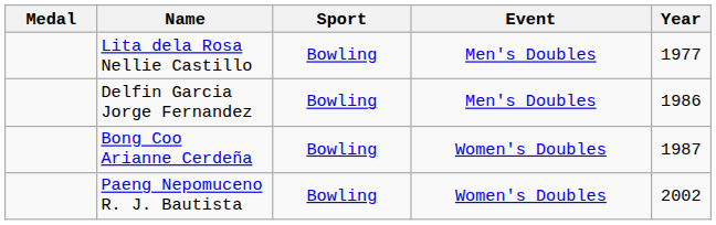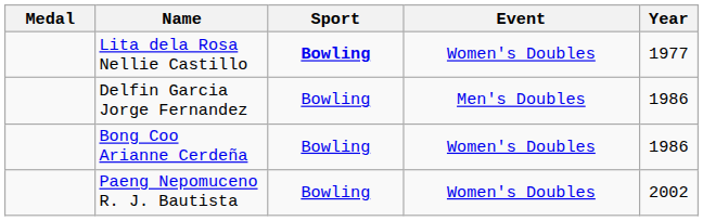Lita dela Rosa Nellie Castillo | Sport: normal -> bold
Lita dela Rosa Nellie Castillo | Event: Men's Doubles -> Women's Doubles
Bong Coo Arianne Cerdeña | Year: 1987 -> 1986
